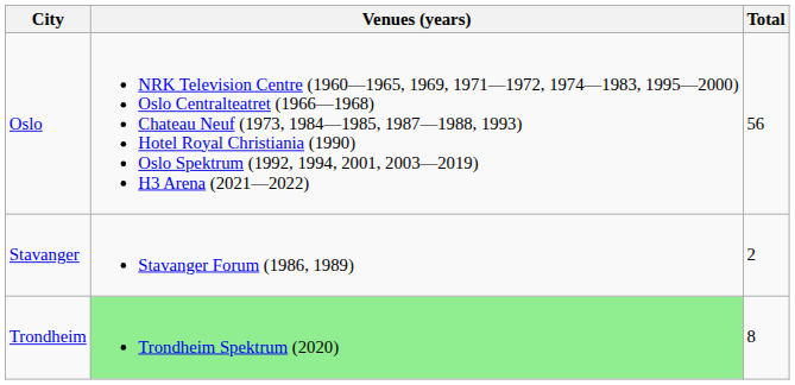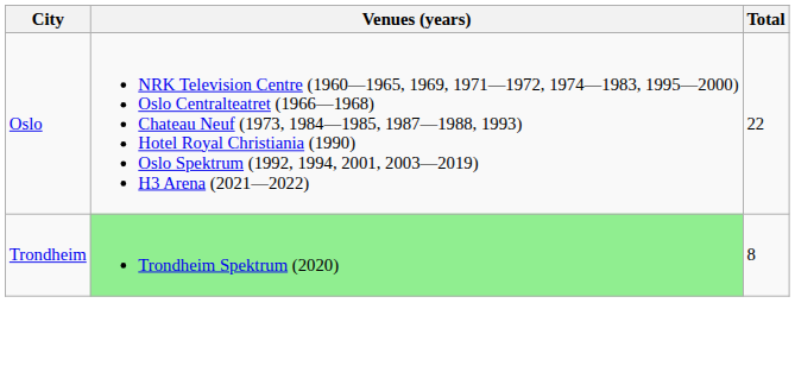Oslo | Total: 56 -> 22
- row: Stavanger | Stavanger Forum (1986, 1989) | 2
